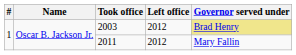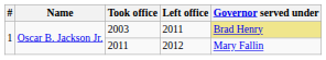2003 | Left office: 2012 -> 2011
